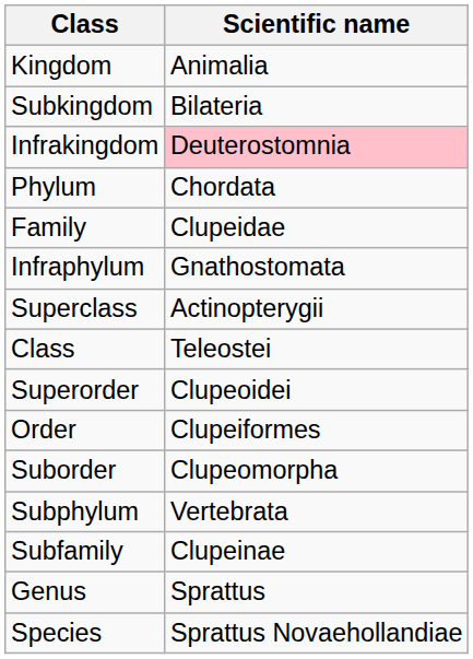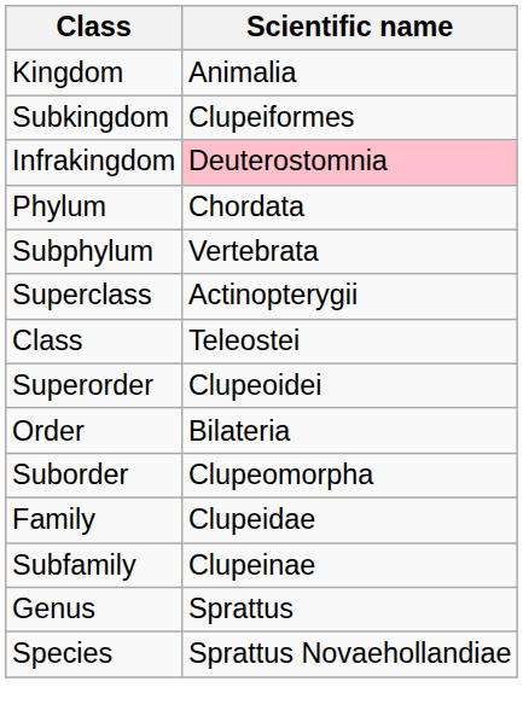Subkingdom | Scientific name: Bilateria -> Clupeiformes
rows swapped: Subphylum <-> Family
- row: Infraphylum | Gnathostomata
Order | Scientific name: Clupeiformes -> Bilateria
